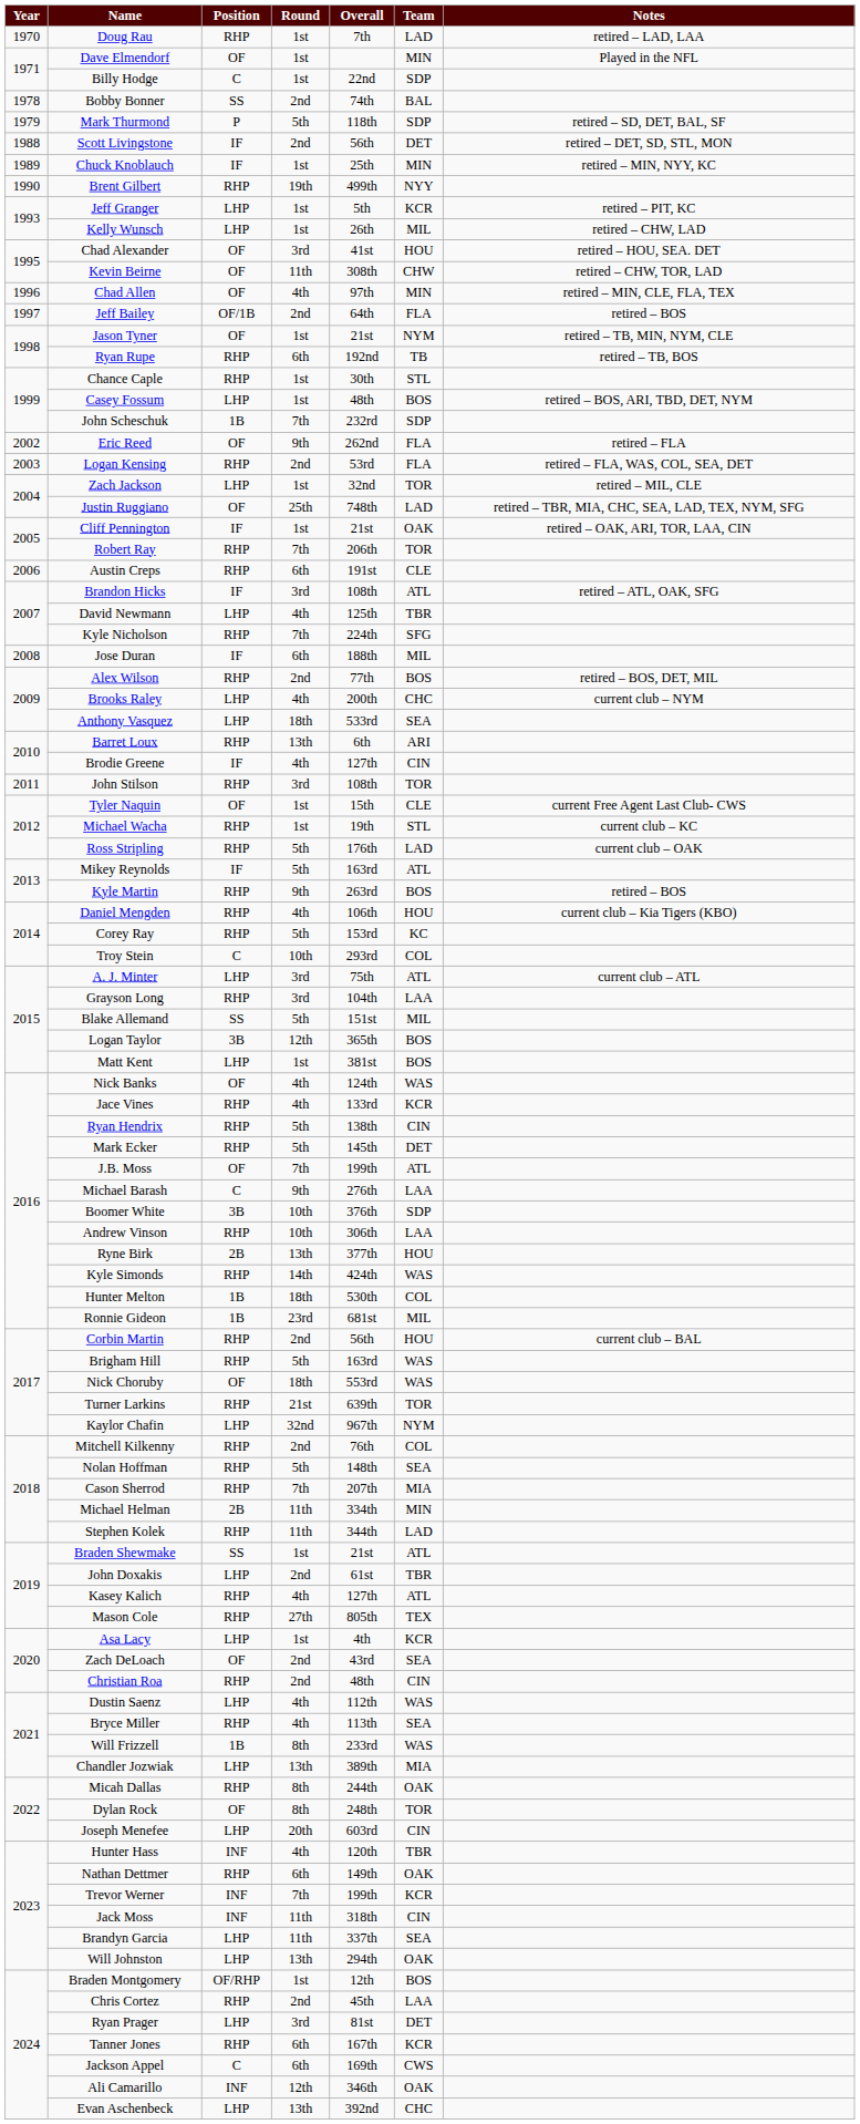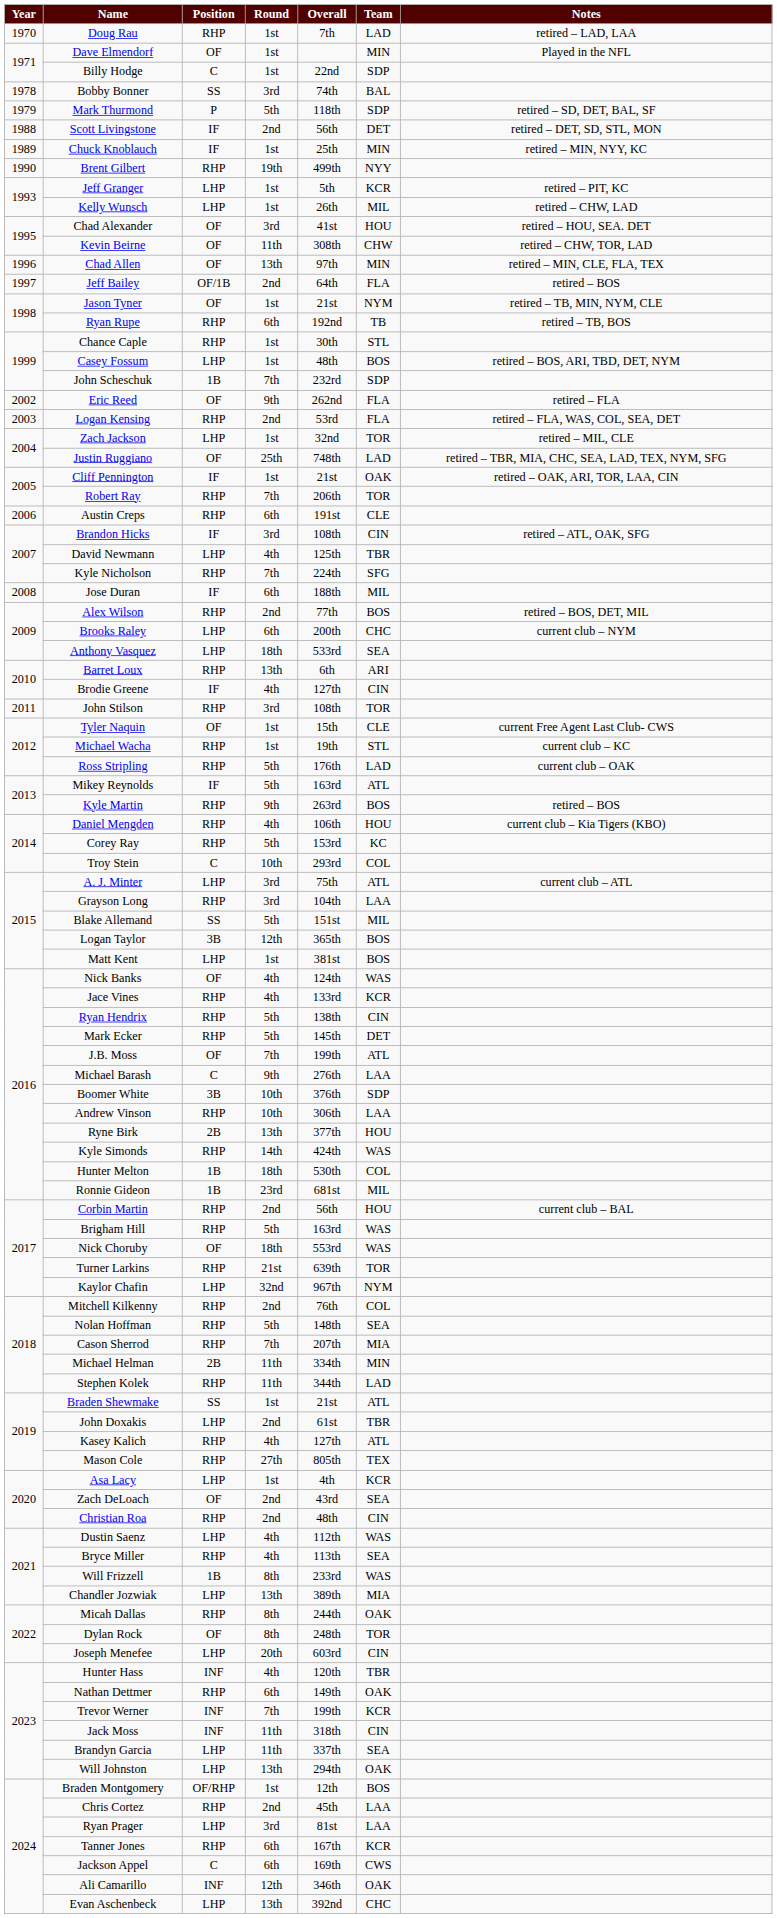Bobby Bonner | Round: 2nd -> 3rd
Chad Allen | Round: 4th -> 13th
Brandon Hicks | Team: ATL -> CIN
Brooks Raley | Round: 4th -> 6th
Ryan Prager | Team: DET -> LAA
